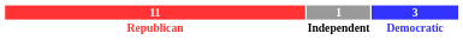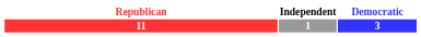rows swapped: 11 <-> Republican
